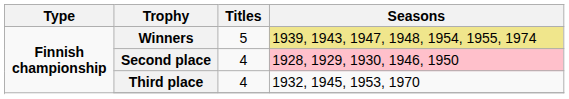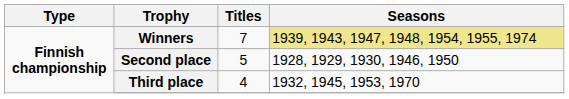Winners | Titles: 5 -> 7
Second place | Titles: 4 -> 5
Second place | Seasons: pink background -> no background
